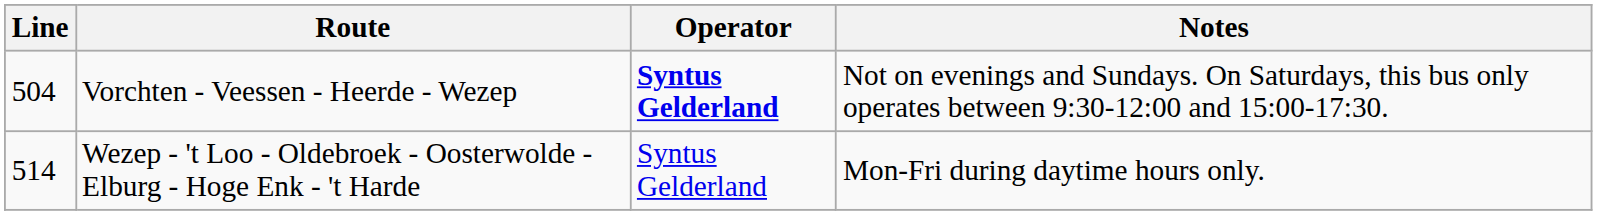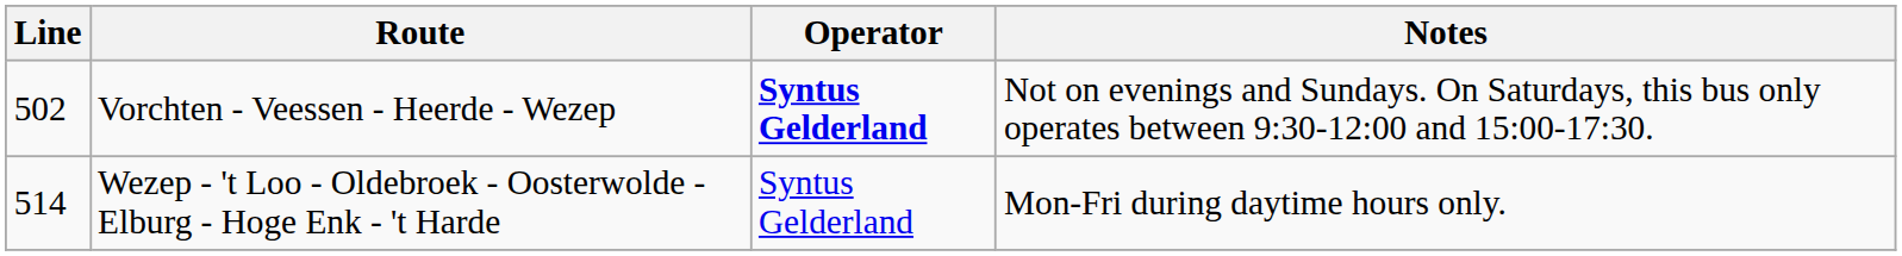Vorchten - Veessen - Heerde - Wezep | Line: 504 -> 502
